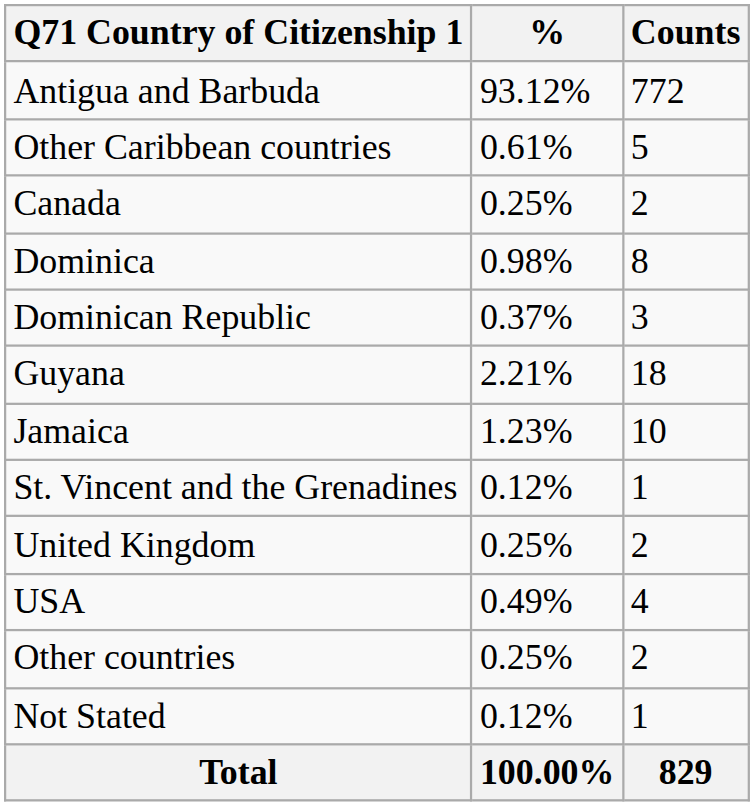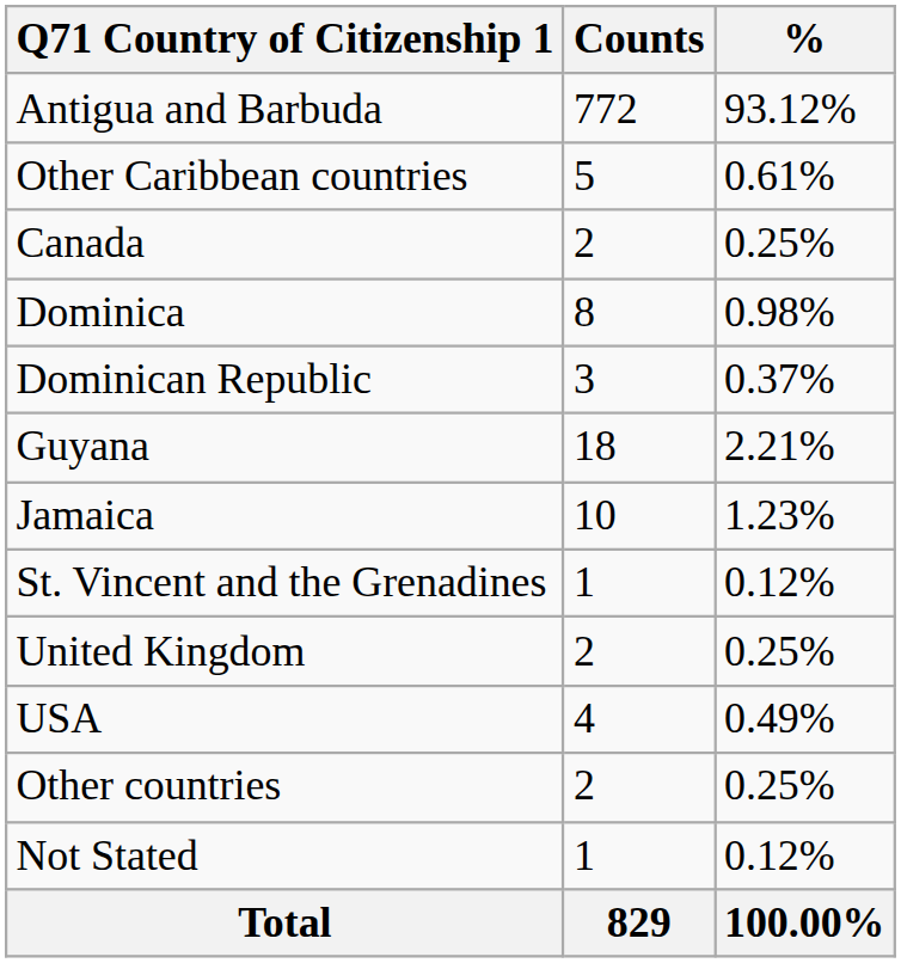columns swapped: Counts <-> %
